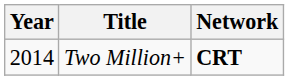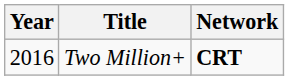Two Million+ | Year: 2014 -> 2016
